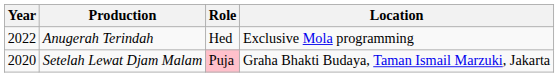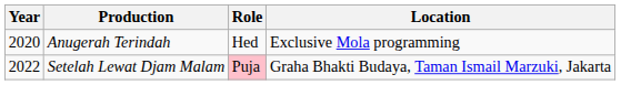Anugerah Terindah | Year: 2022 -> 2020
Setelah Lewat Djam Malam | Year: 2020 -> 2022
